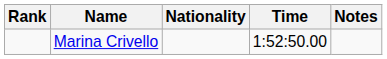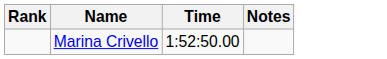- column: Nationality
